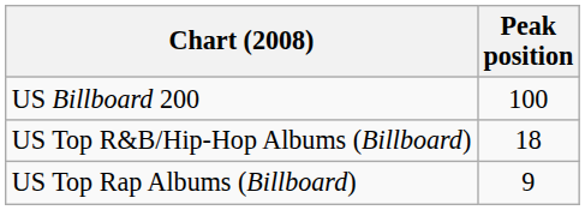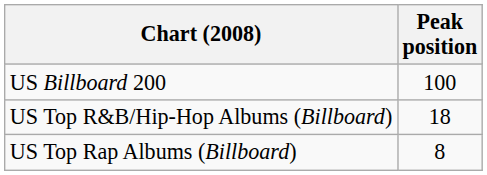US Top Rap Albums (Billboard) | Peak position: 9 -> 8
